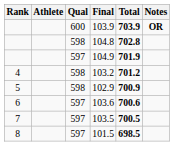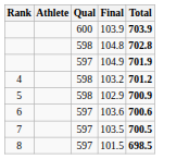- column: Notes | OR
